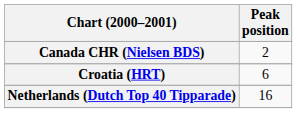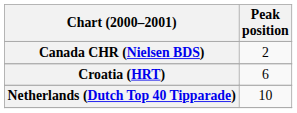Netherlands (Dutch Top 40 Tipparade) | Peak position: 16 -> 10
